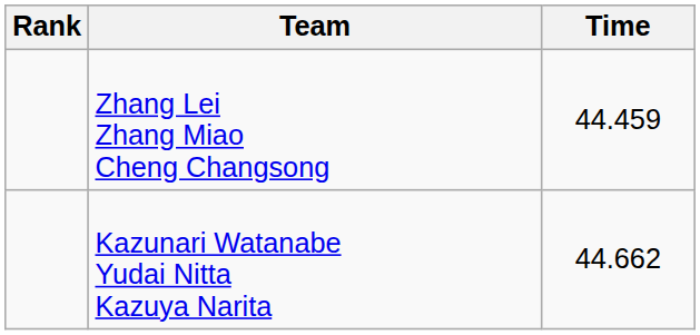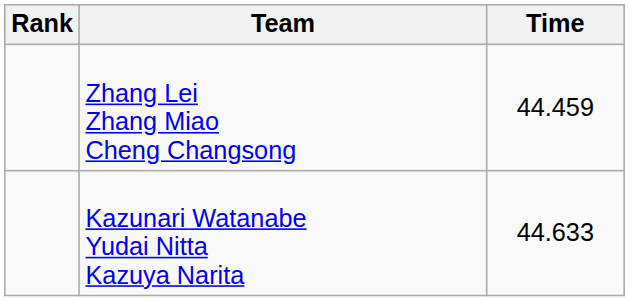Kazunari Watanabe Yudai Nitta Kazuya Narita | Time: 44.662 -> 44.633
